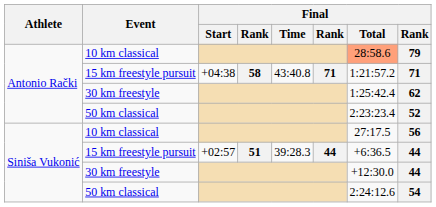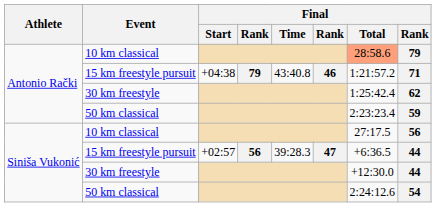Antonio Rački / 15 km freestyle pursuit | column 4: 58 -> 79
Antonio Rački / 15 km freestyle pursuit | column 6: 71 -> 46
Antonio Rački / 50 km classical | column 8: 52 -> 59
Siniša Vukonić / 15 km freestyle pursuit | column 4: 51 -> 56
Siniša Vukonić / 15 km freestyle pursuit | column 6: 44 -> 47
